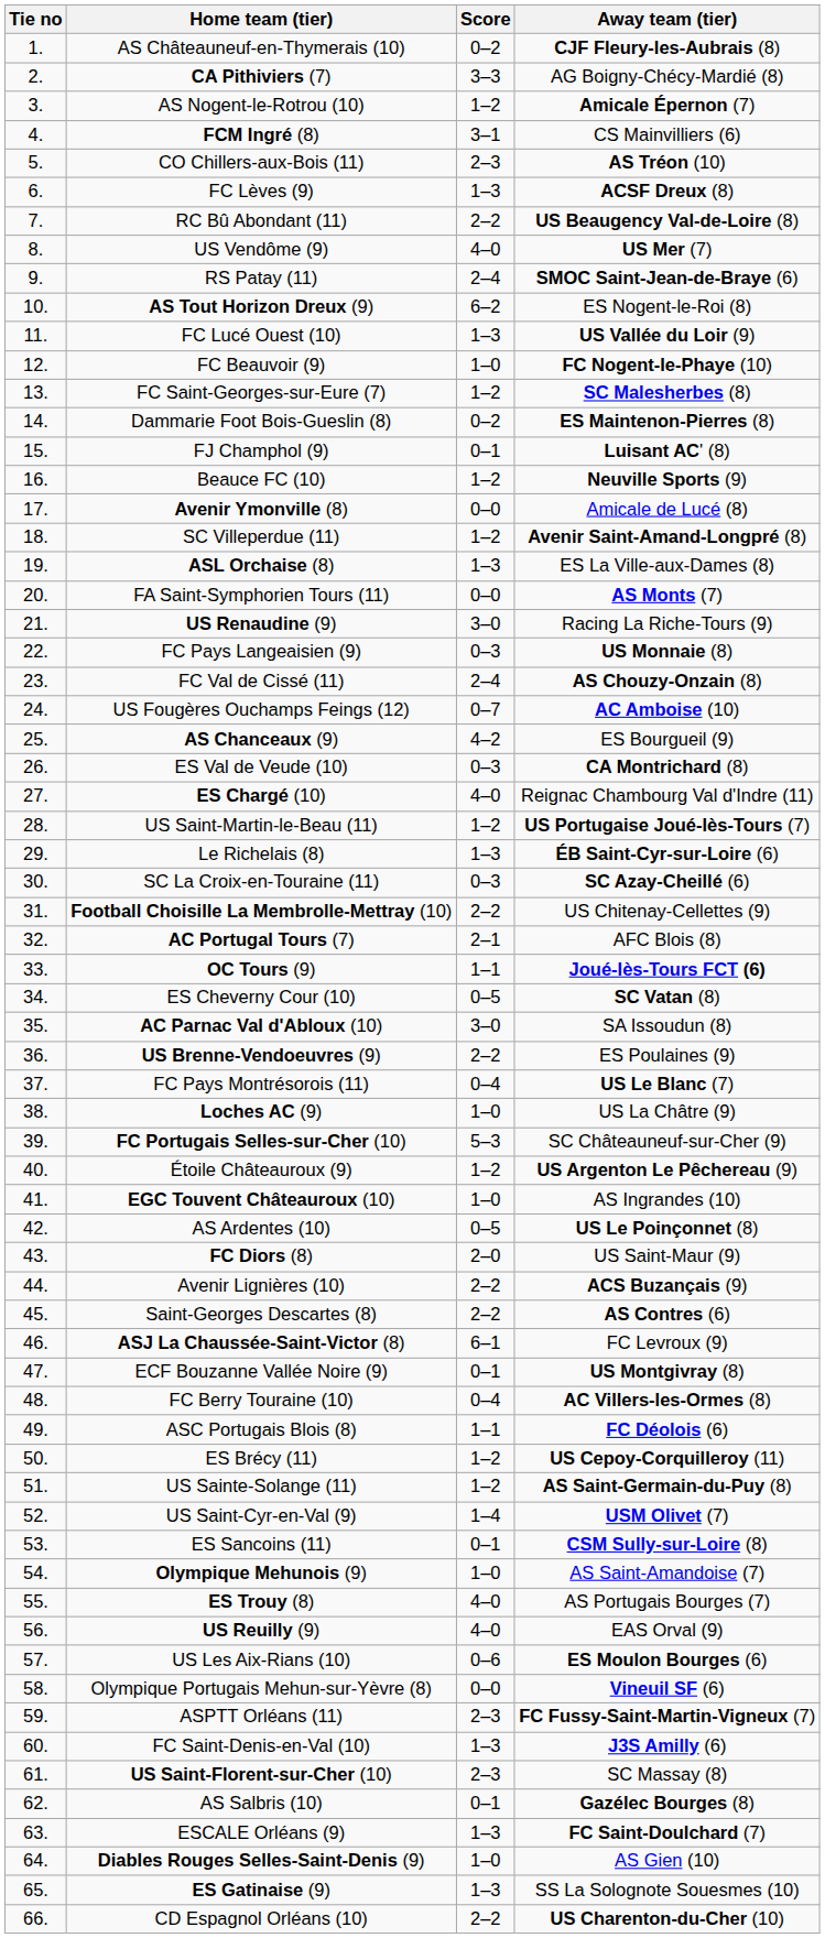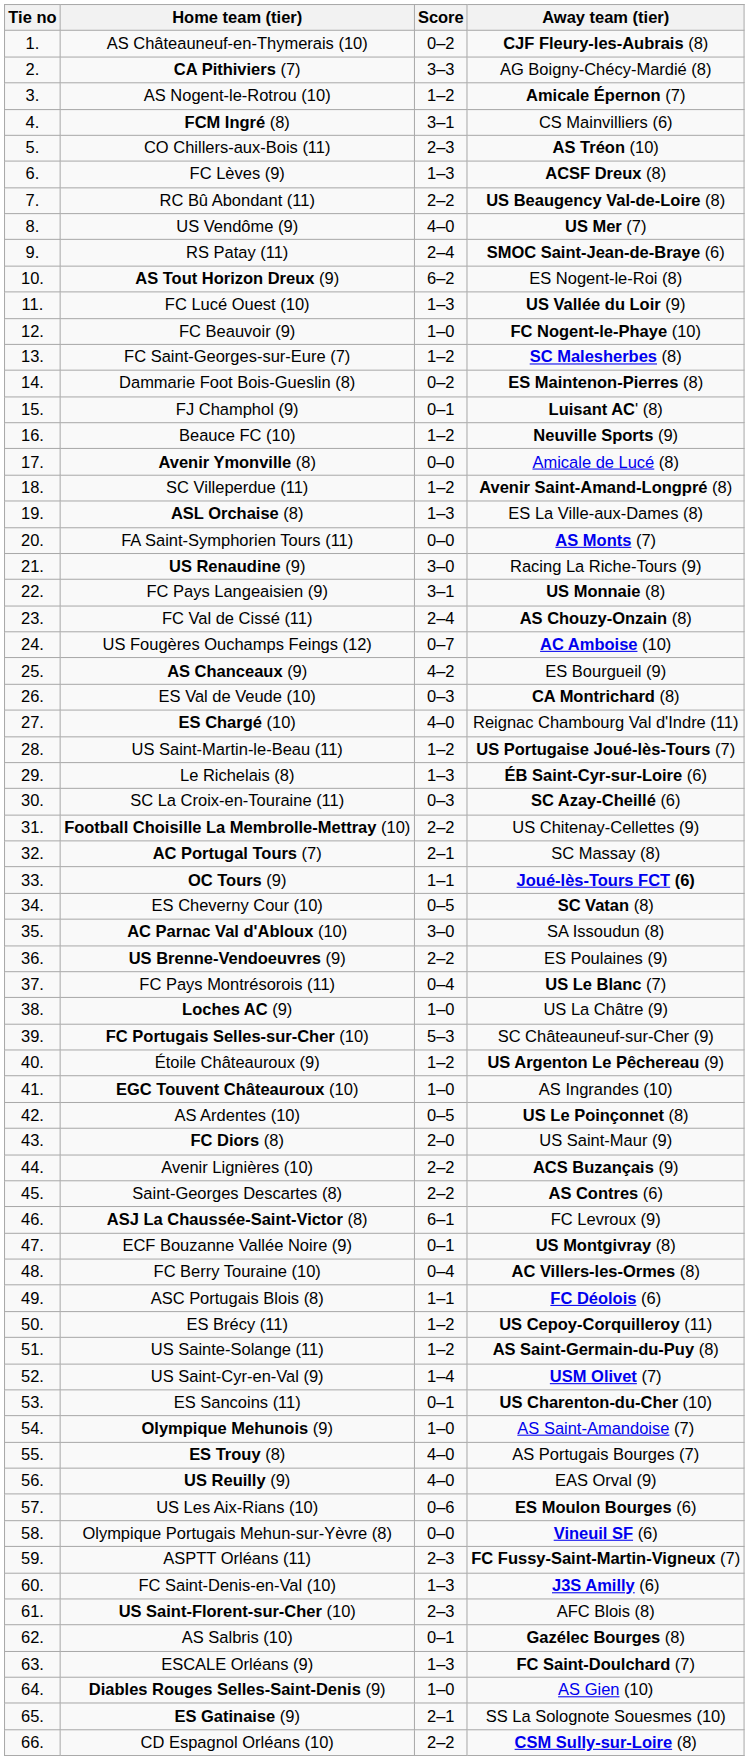FC Pays Langeaisien (9) | Score: 0–3 -> 3–1
AC Portugal Tours (7) | Away team (tier): AFC Blois (8) -> SC Massay (8)
ES Sancoins (11) | Away team (tier): CSM Sully-sur-Loire (8) -> US Charenton-du-Cher (10)
US Saint-Florent-sur-Cher (10) | Away team (tier): SC Massay (8) -> AFC Blois (8)
ES Gatinaise (9) | Score: 1–3 -> 2–1
CD Espagnol Orléans (10) | Away team (tier): US Charenton-du-Cher (10) -> CSM Sully-sur-Loire (8)
